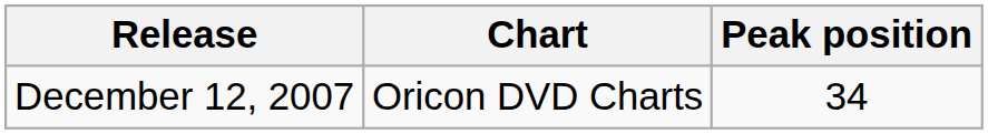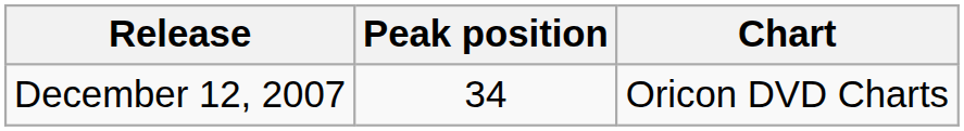columns swapped: Chart <-> Peak position
